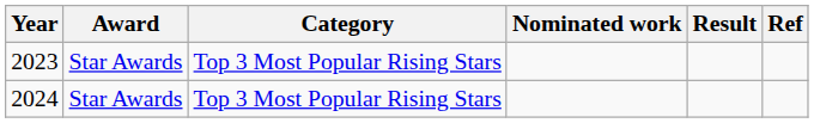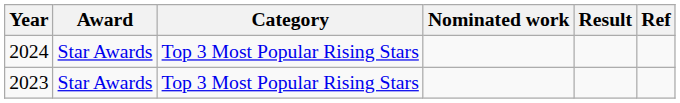rows swapped: 2023 <-> 2024
